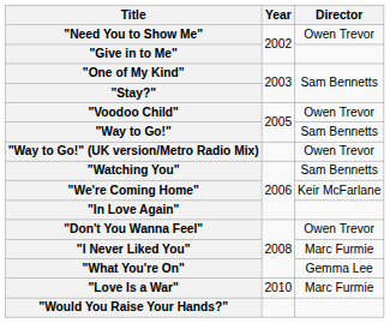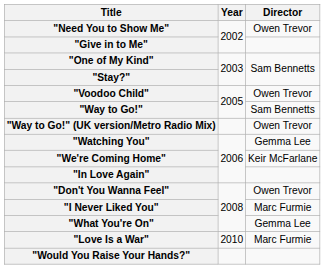"Watching You" | Director: Sam Bennetts -> Gemma Lee
